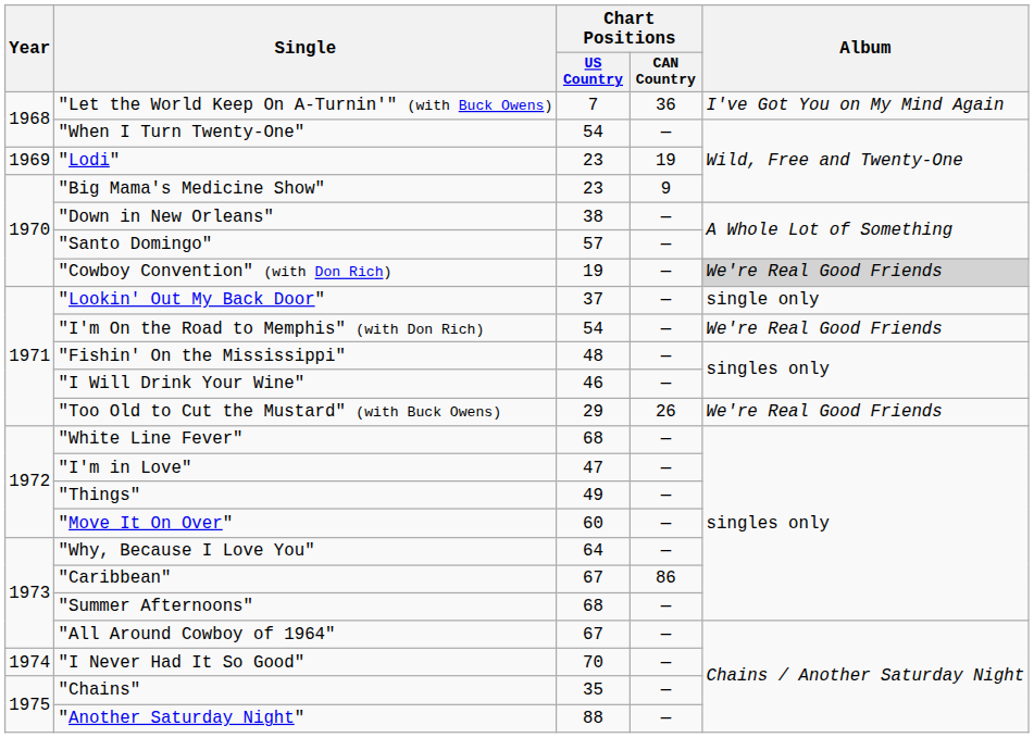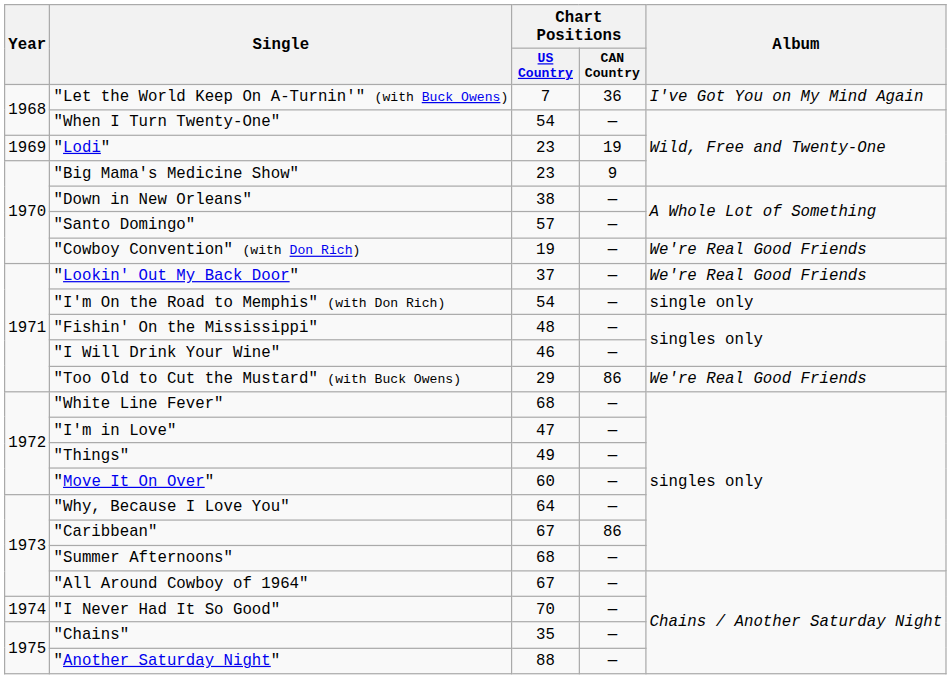"Cowboy Convention" (with Don Rich) | Album: lightgrey background -> no background
"Lookin' Out My Back Door" | Album: single only -> We're Real Good Friends
"I'm On the Road to Memphis" (with Don Rich) | Album: We're Real Good Friends -> single only
"Too Old to Cut the Mustard" (with Buck Owens) | Chart Positions / CAN Country: 26 -> 86
